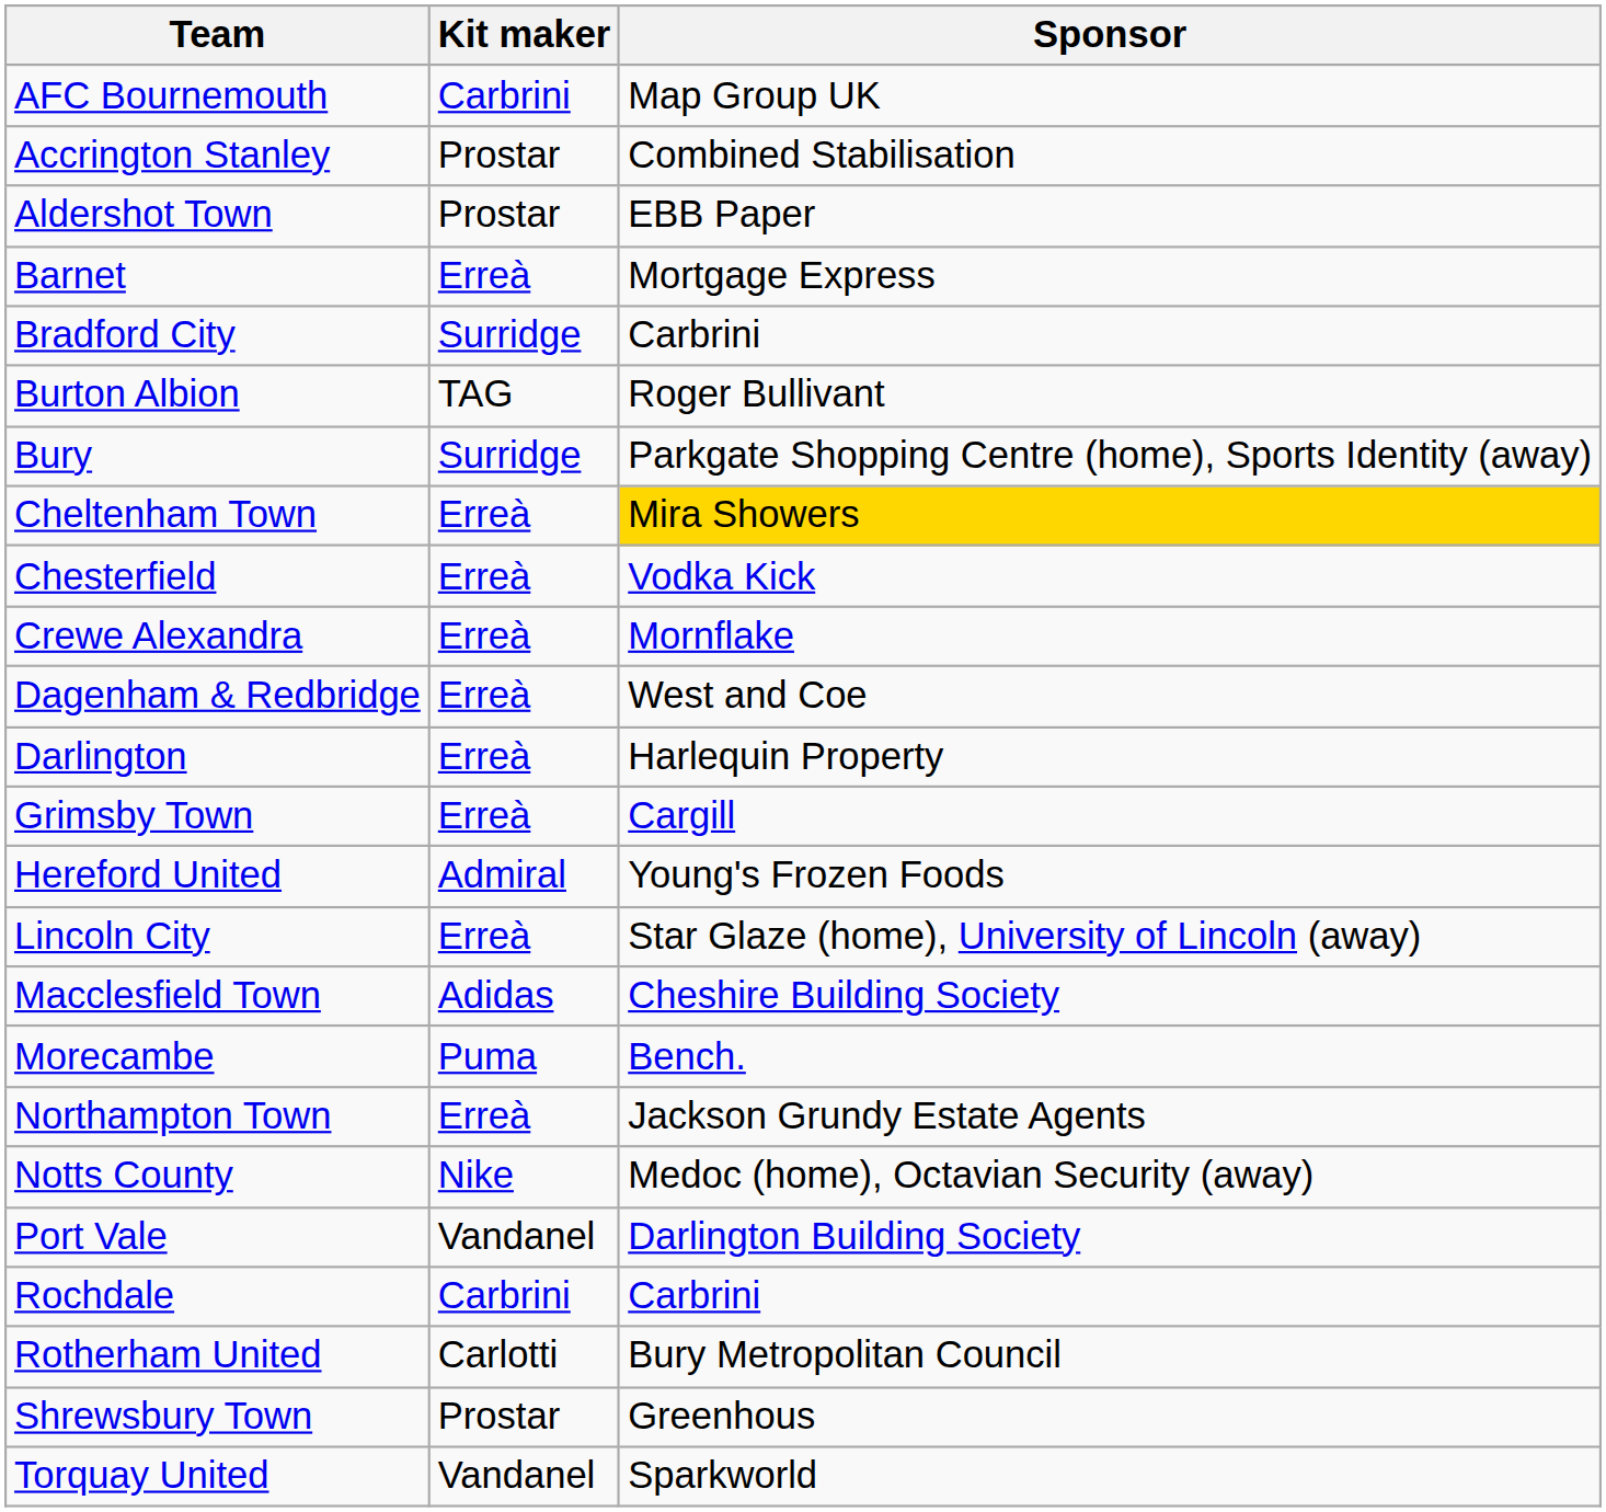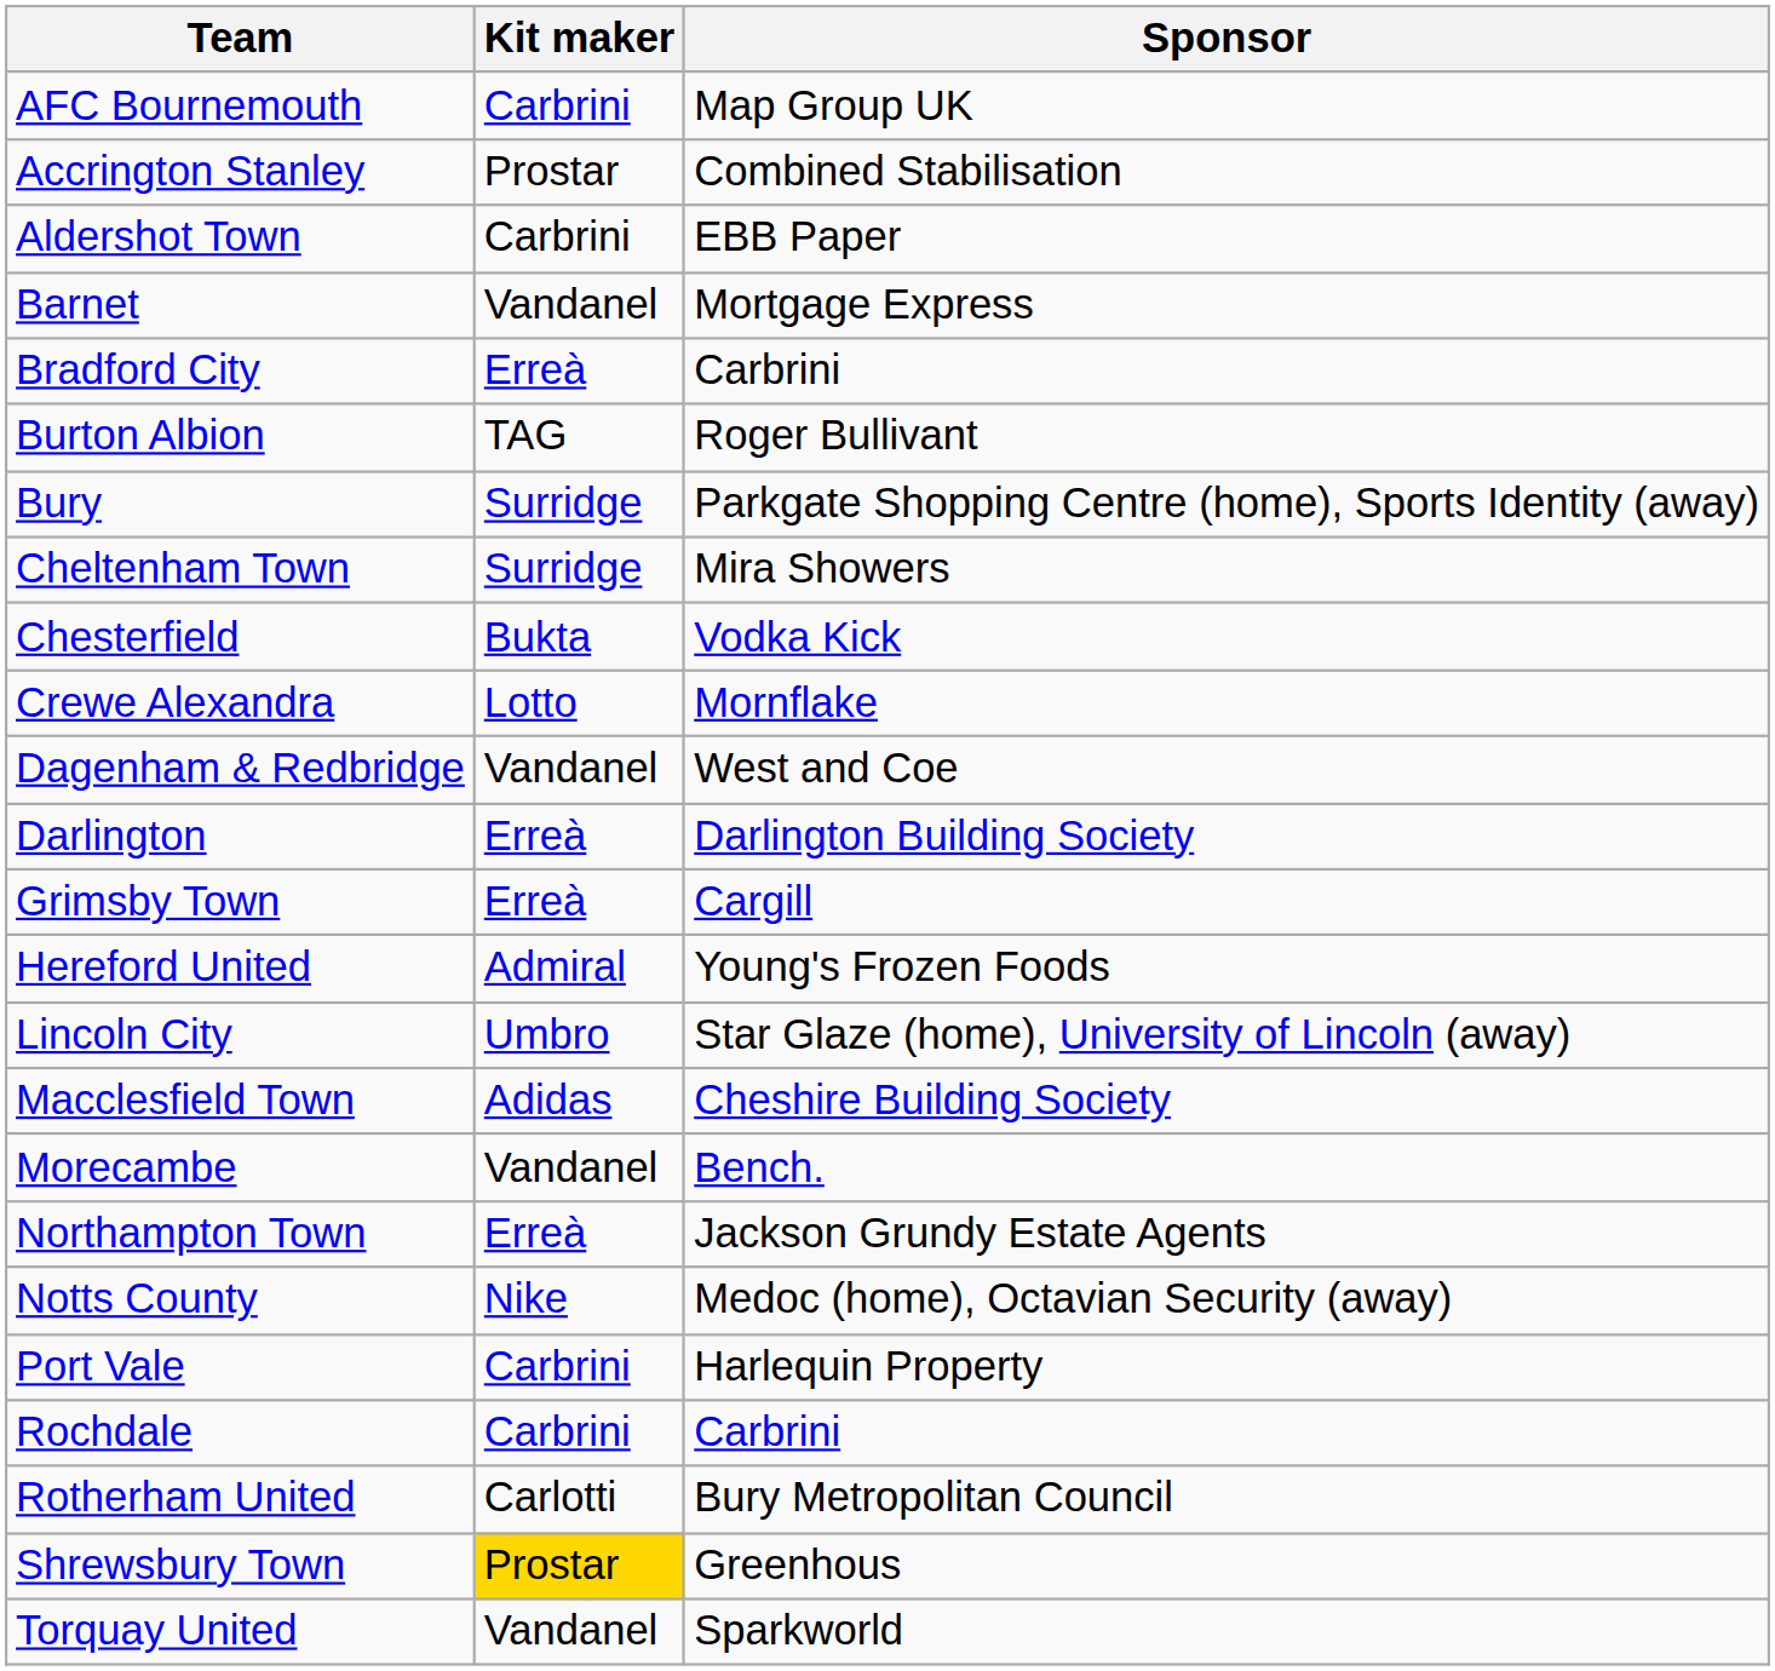Aldershot Town | Kit maker: Prostar -> Carbrini
Barnet | Kit maker: Erreà -> Vandanel
Bradford City | Kit maker: Surridge -> Erreà
Cheltenham Town | Kit maker: Erreà -> Surridge
Cheltenham Town | Sponsor: gold background -> no background
Chesterfield | Kit maker: Erreà -> Bukta
Crewe Alexandra | Kit maker: Erreà -> Lotto
Dagenham & Redbridge | Kit maker: Erreà -> Vandanel
Darlington | Sponsor: Harlequin Property -> Darlington Building Society
Lincoln City | Kit maker: Erreà -> Umbro
Morecambe | Kit maker: Puma -> Vandanel
Port Vale | Kit maker: Vandanel -> Carbrini
Port Vale | Sponsor: Darlington Building Society -> Harlequin Property
Shrewsbury Town | Kit maker: no background -> gold background
